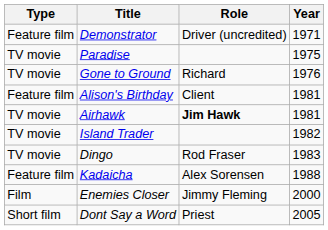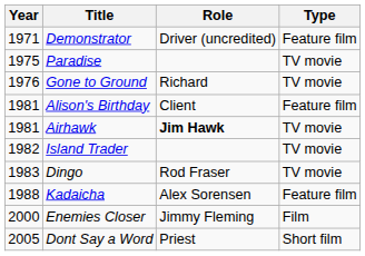columns swapped: Year <-> Type
